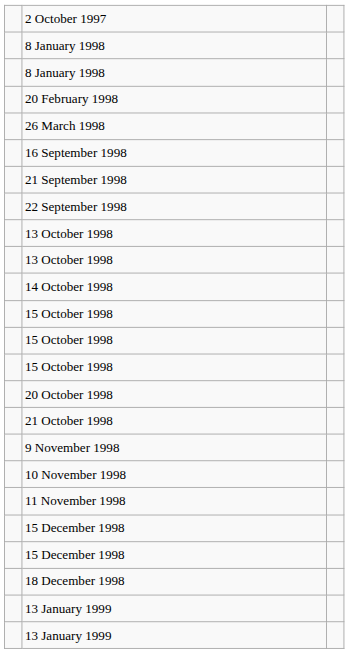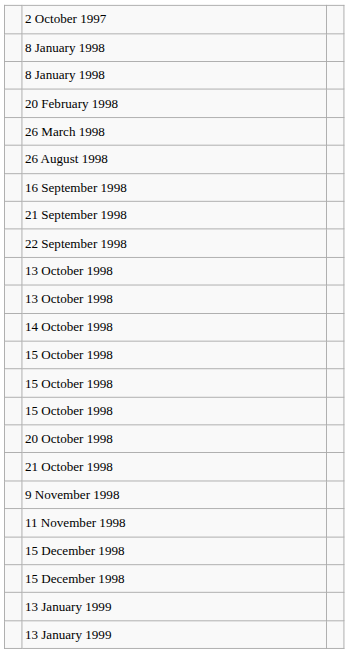+ row: 26 August 1998
- row: 10 November 1998
- row: 18 December 1998
